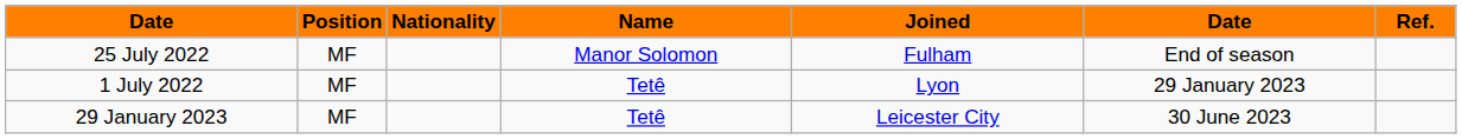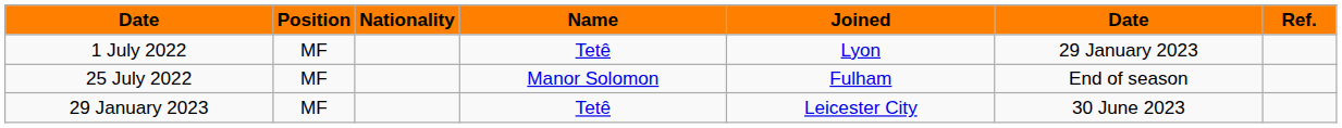rows swapped: 1 July 2022 <-> 25 July 2022
